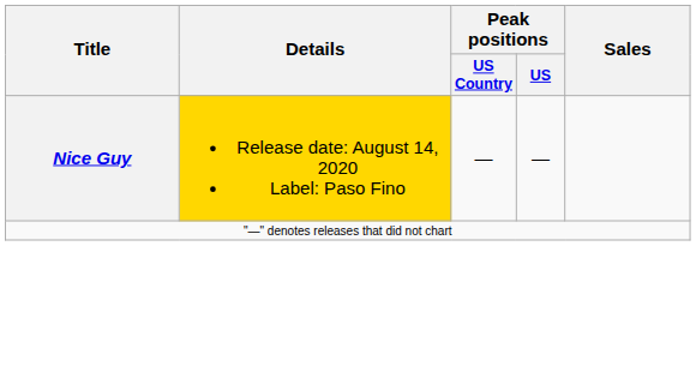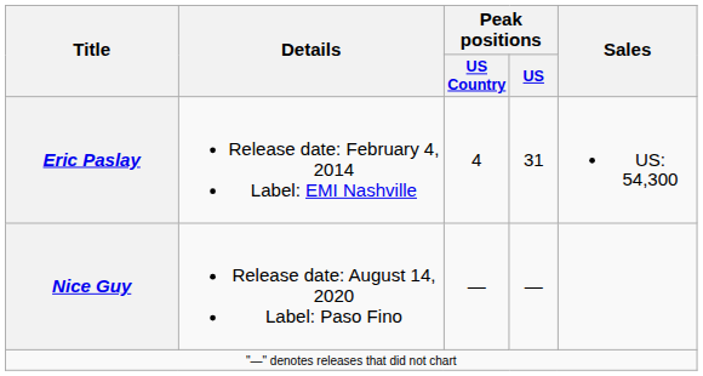+ row: Eric Paslay | Release date: February 4, 2014 Label: EMI Nashville | 4 | 31 | US: 54,300
Nice Guy | Details: gold background -> no background
